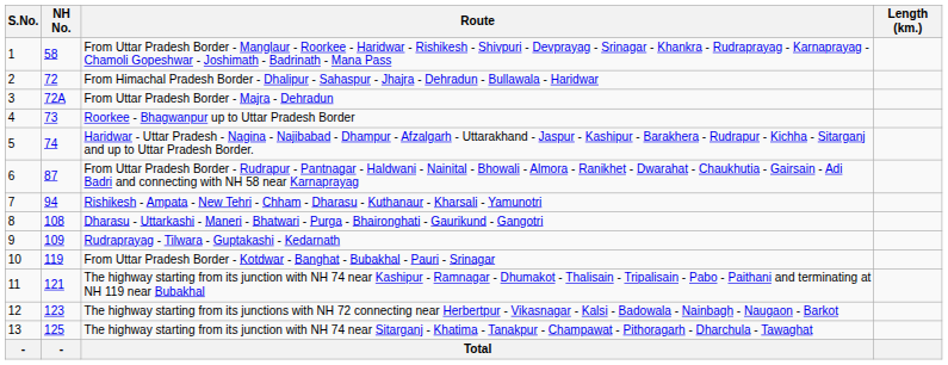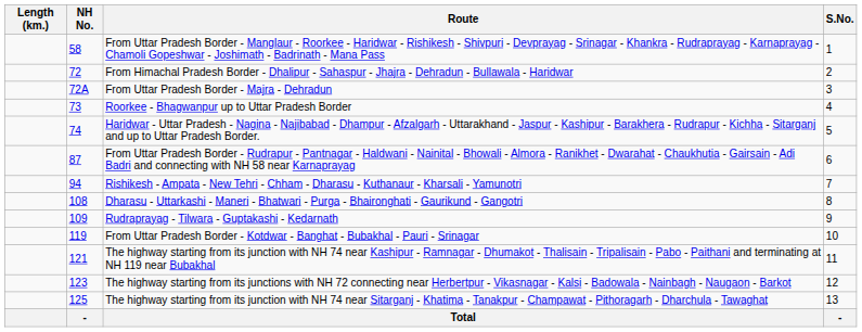columns swapped: S.No. <-> Length (km.)
